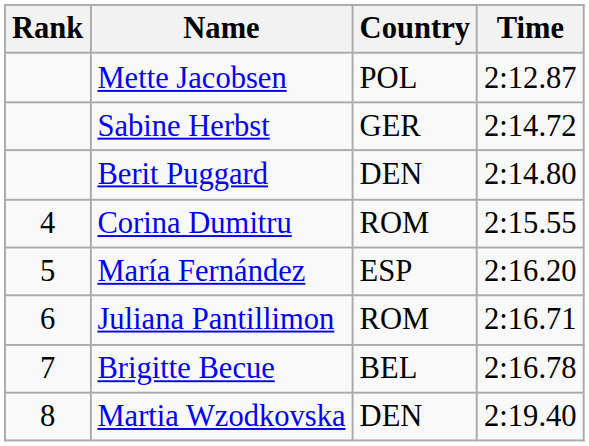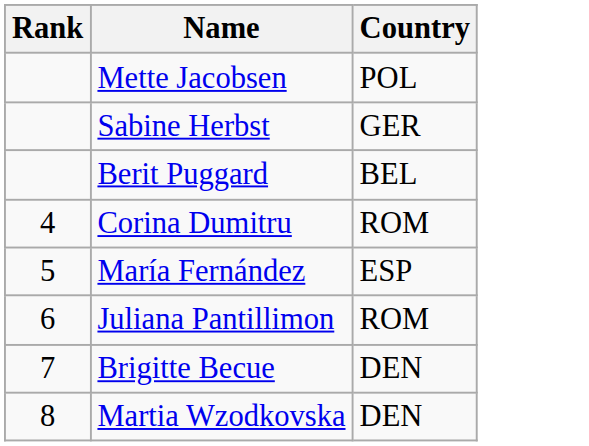- column: Time | 2:12.87 | 2:14.72 | 2:14.80 | 2:15.55 | 2:16.20 | 2:16.71 | 2:16.78 | 2:19.40
Berit Puggard | Country: DEN -> BEL
Brigitte Becue | Country: BEL -> DEN
